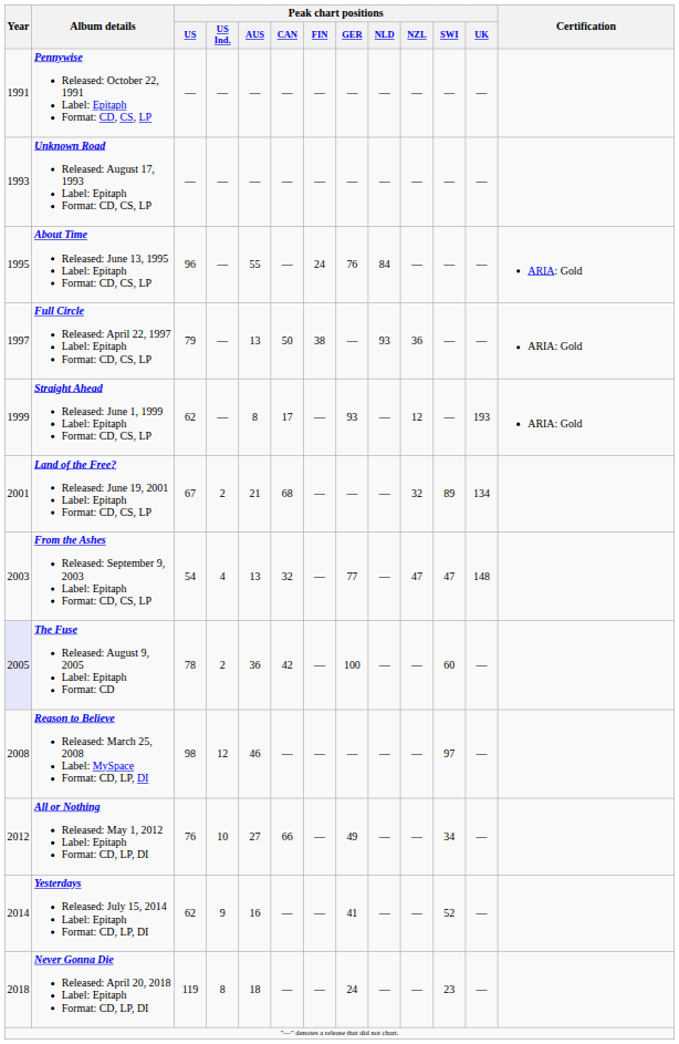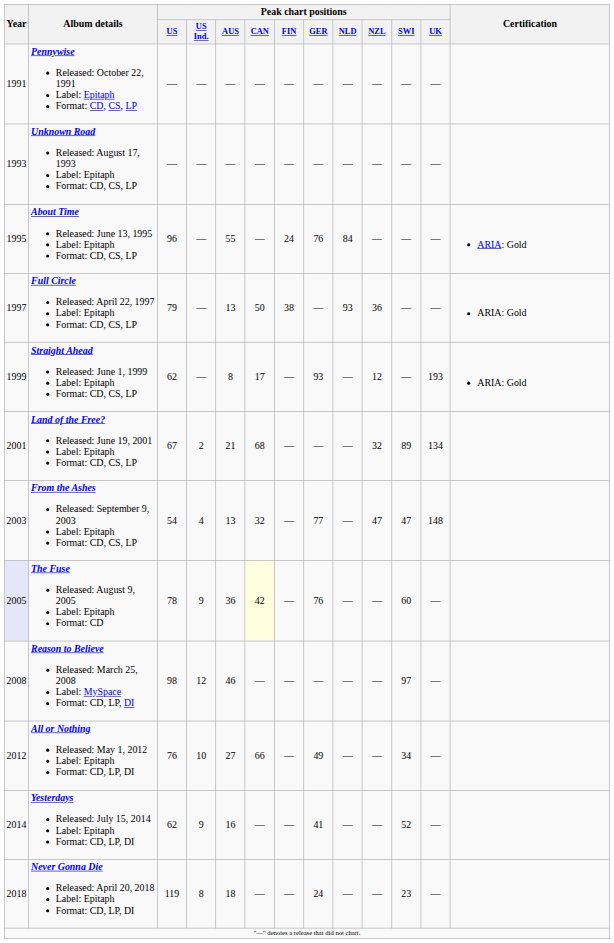The Fuse Released: August 9, 2005 Label: Epitaph Format: CD | Peak chart positions / US Ind.: 2 -> 9
The Fuse Released: August 9, 2005 Label: Epitaph Format: CD | Peak chart positions / CAN: no background -> lightyellow background
The Fuse Released: August 9, 2005 Label: Epitaph Format: CD | Peak chart positions / GER: 100 -> 76
